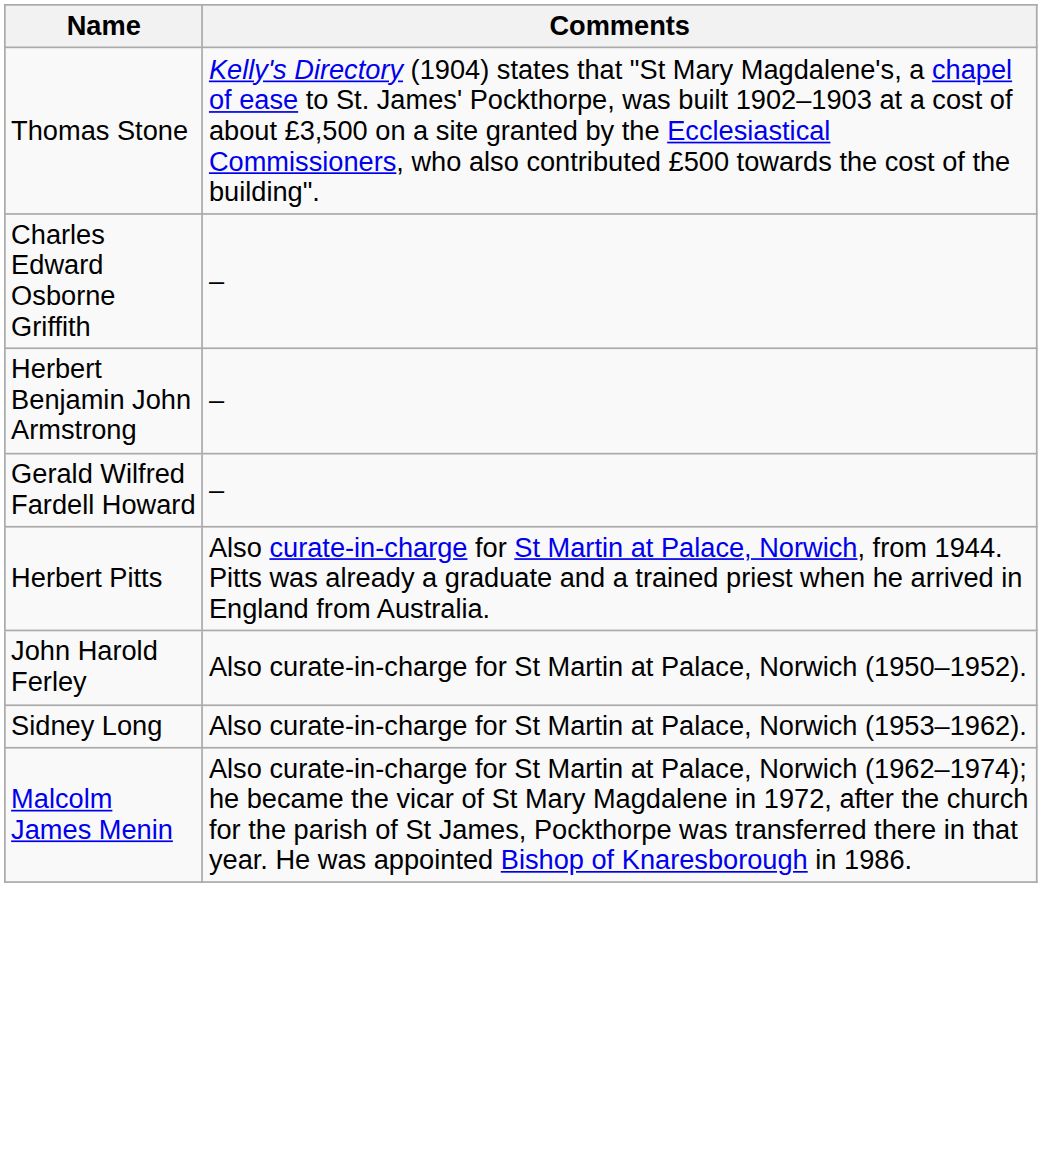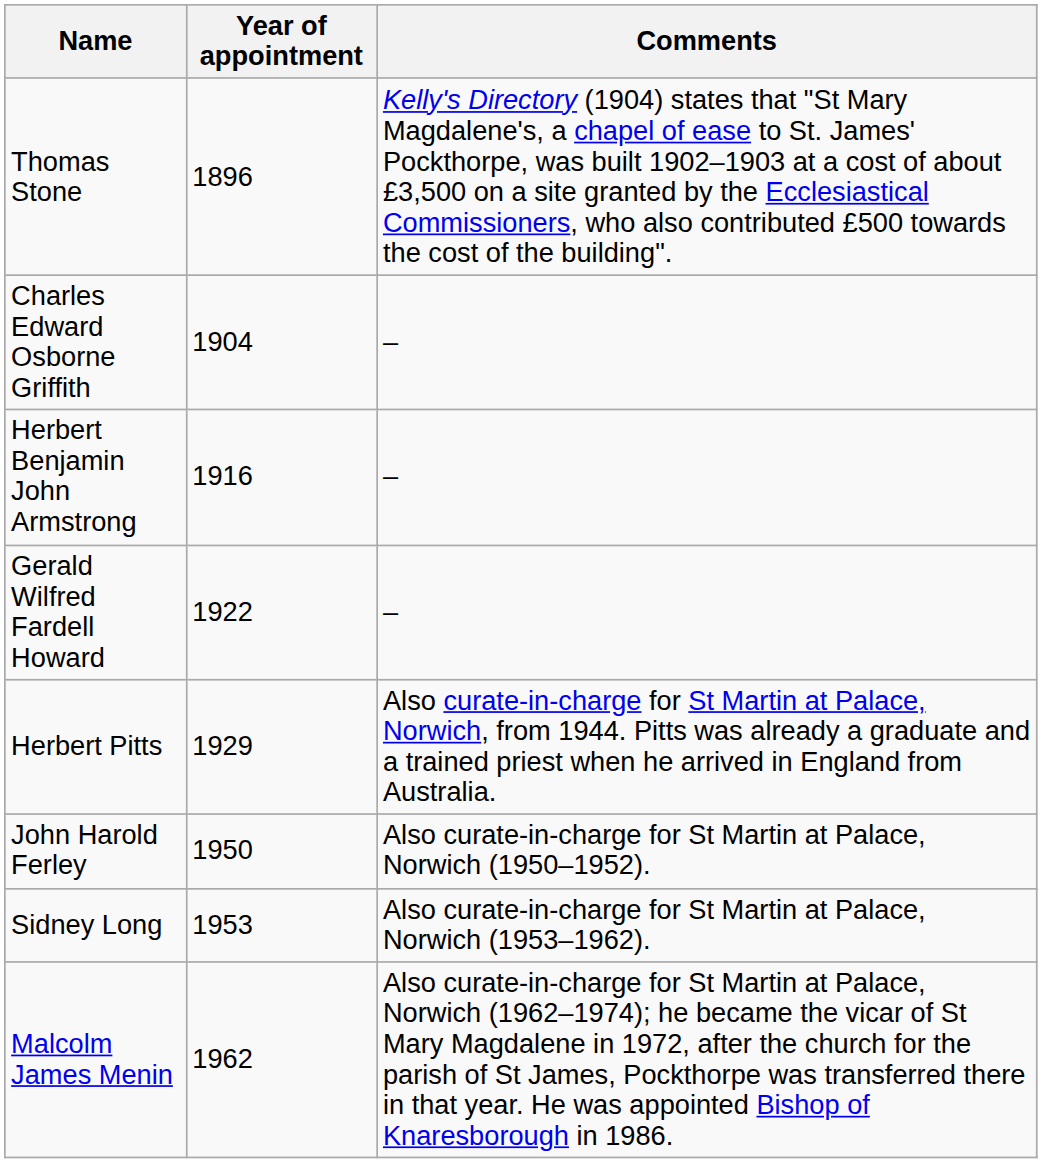+ column: Year of appointment | 1896 | 1904 | 1916 | 1922 | 1929 | 1950 | 1953 | 1962
